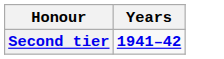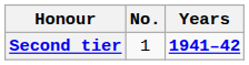+ column: No. | 1
